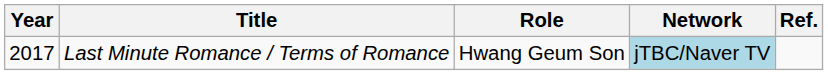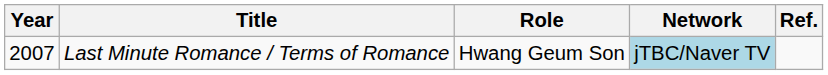Last Minute Romance / Terms of Romance | Year: 2017 -> 2007
